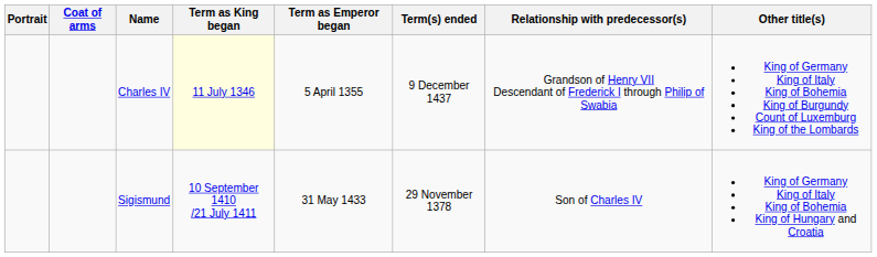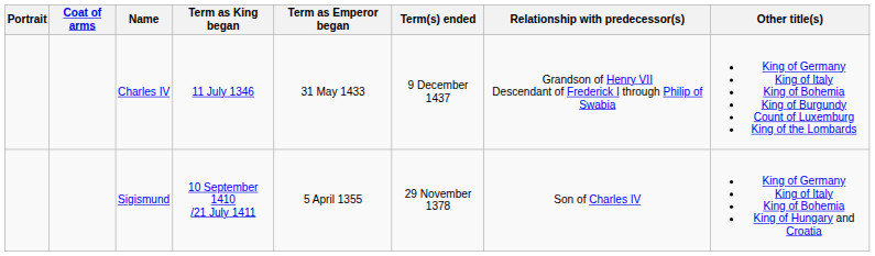Charles IV | Term as King began: lightyellow background -> no background
Charles IV | Term as Emperor began: 5 April 1355 -> 31 May 1433
Sigismund | Term as Emperor began: 31 May 1433 -> 5 April 1355
